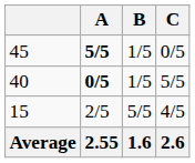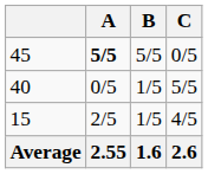45 | B: 1/5 -> 5/5
40 | A: bold -> normal
15 | B: 5/5 -> 1/5
